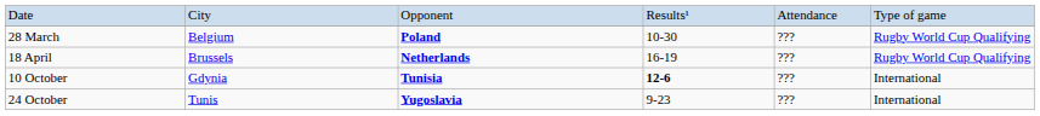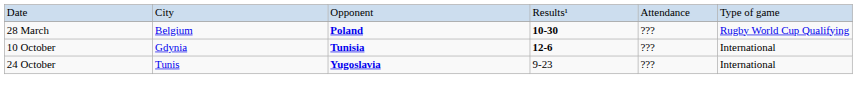28 March | column 4: normal -> bold
- row: 18 April | Brussels | Netherlands | 16-19 | ??? | Rugby World Cup Qualifying
